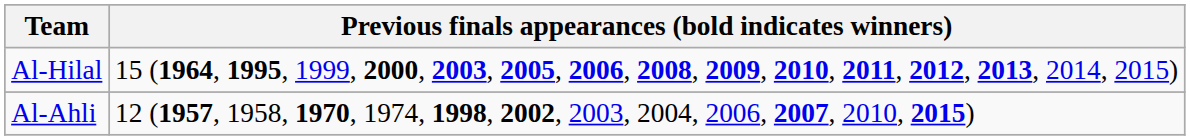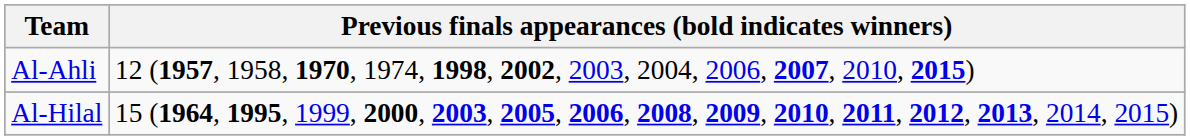rows swapped: Al-Hilal <-> Al-Ahli
